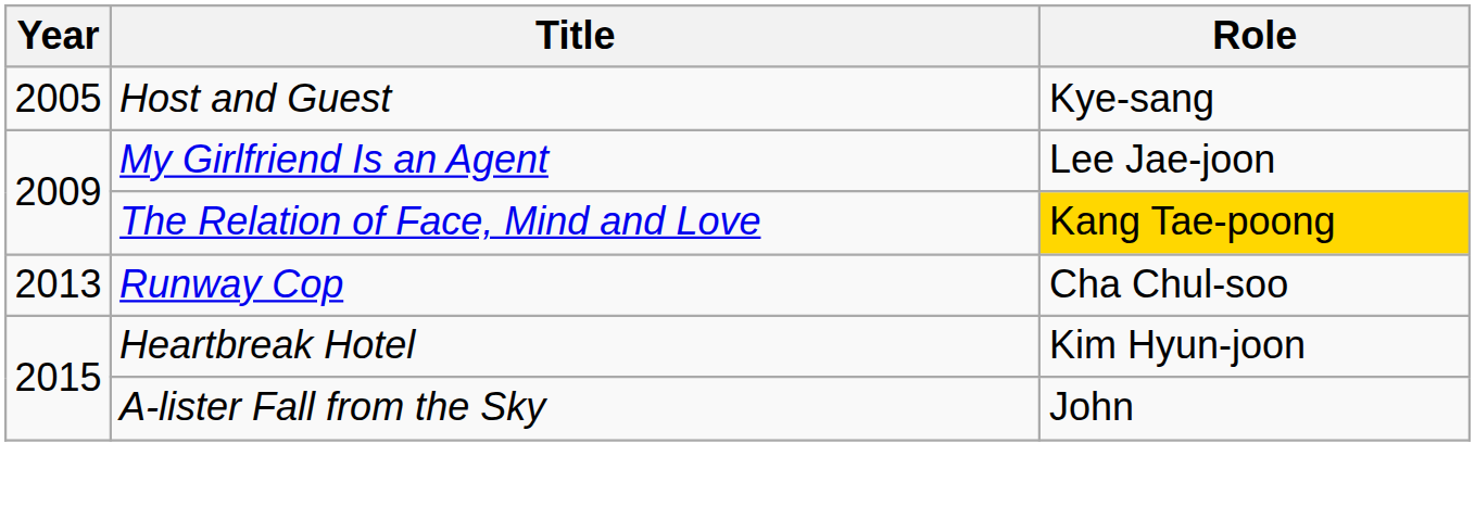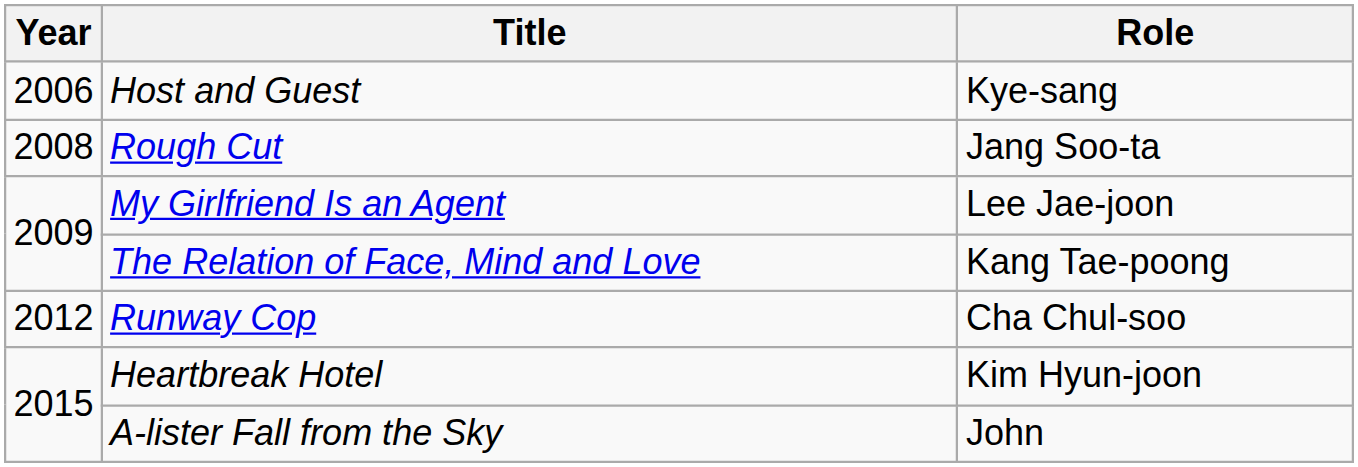Host and Guest | Year: 2005 -> 2006
+ row: 2008 | Rough Cut | Jang Soo-ta
The Relation of Face, Mind and Love | Role: gold background -> no background
Runway Cop | Year: 2013 -> 2012
